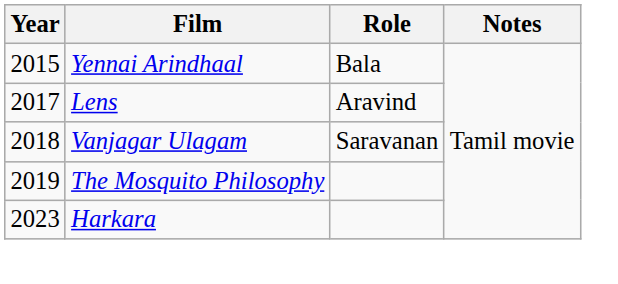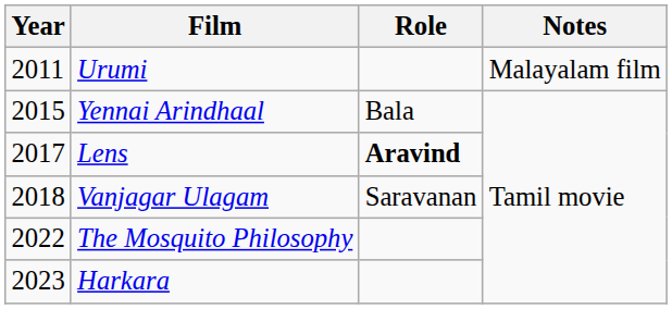+ row: 2011 | Urumi | Malayalam film
Lens | Role: normal -> bold
The Mosquito Philosophy | Year: 2019 -> 2022
